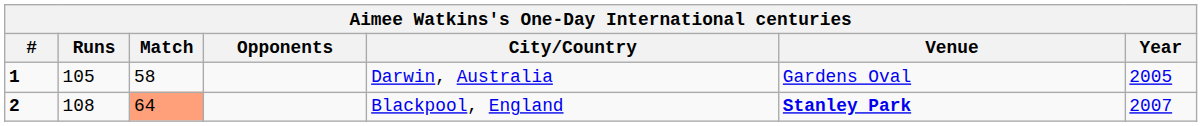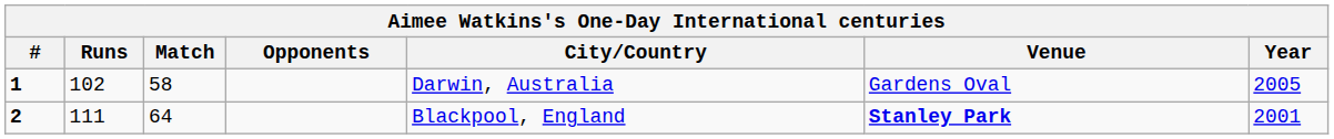1 | Runs: 105 -> 102
2 | Runs: 108 -> 111
2 | Match: lightsalmon background -> no background
2 | Year: 2007 -> 2001
